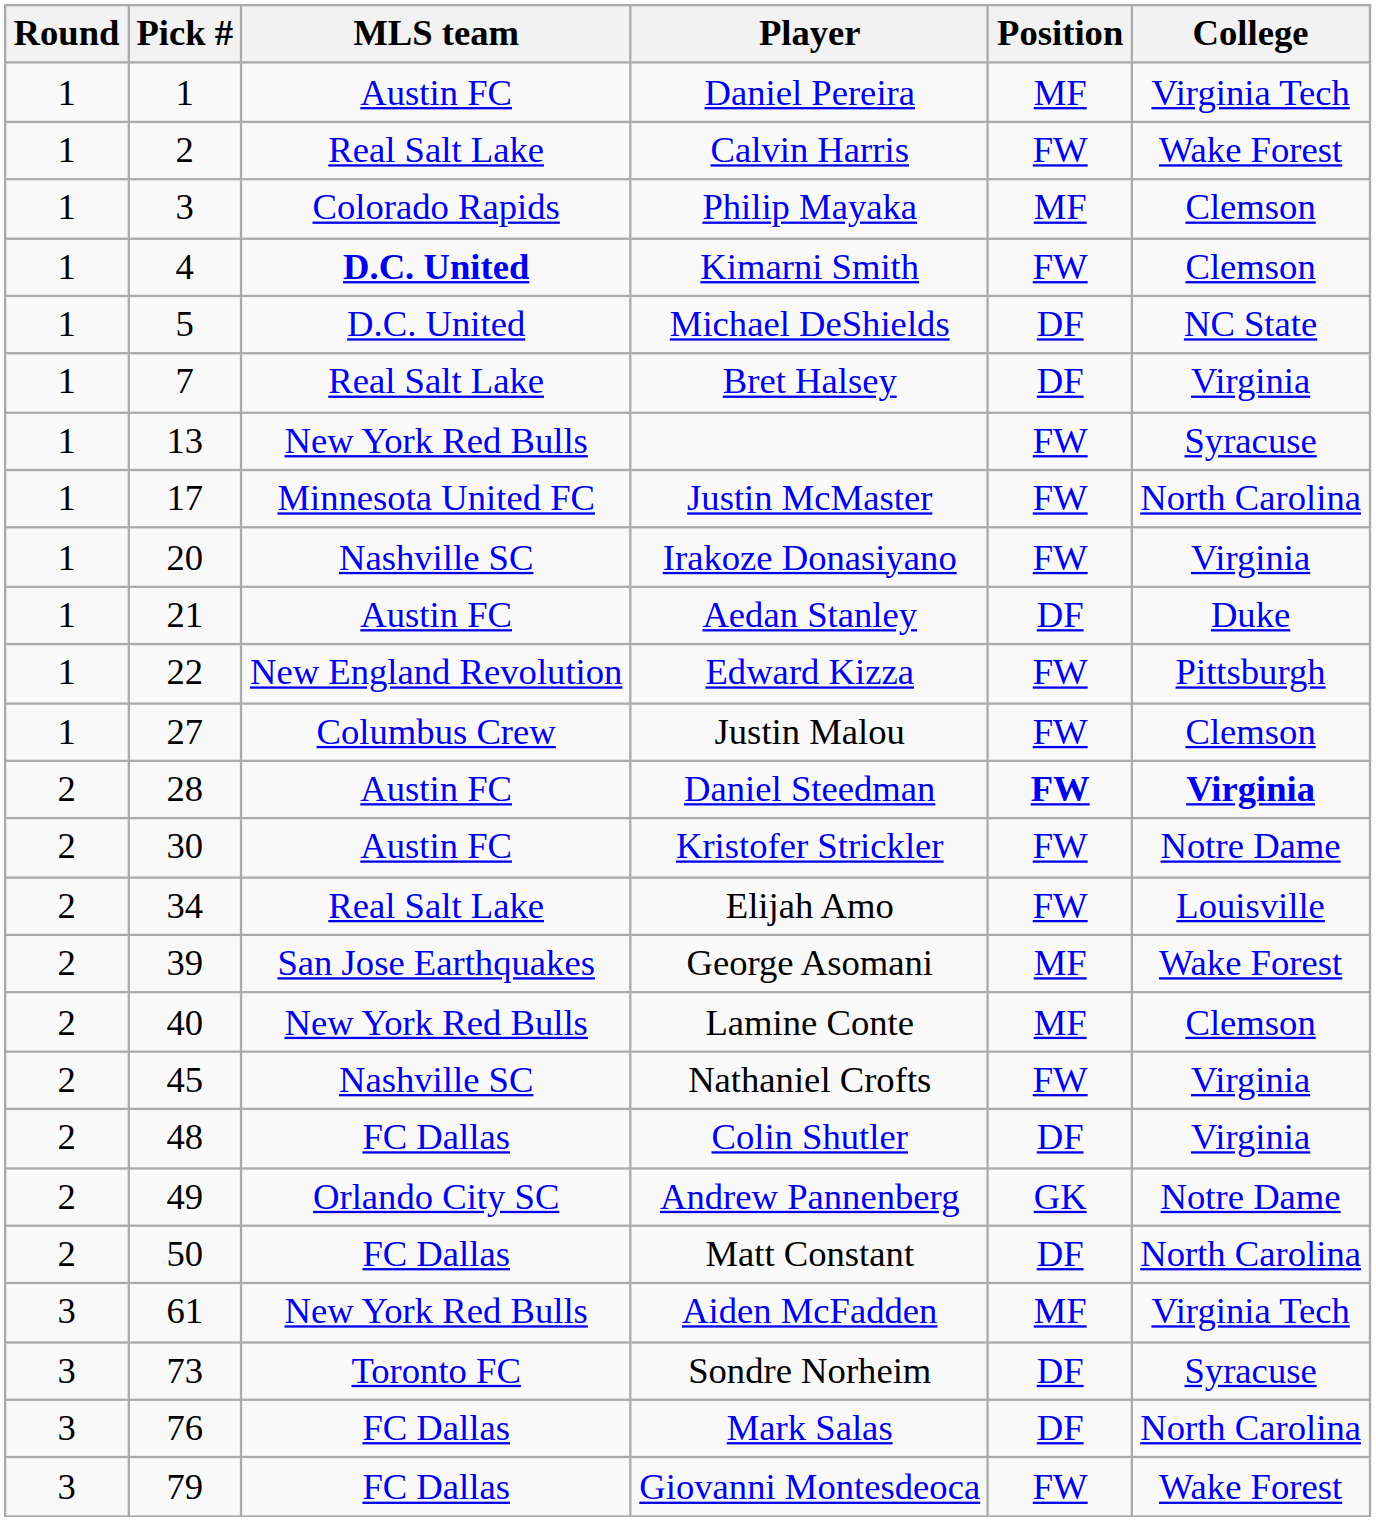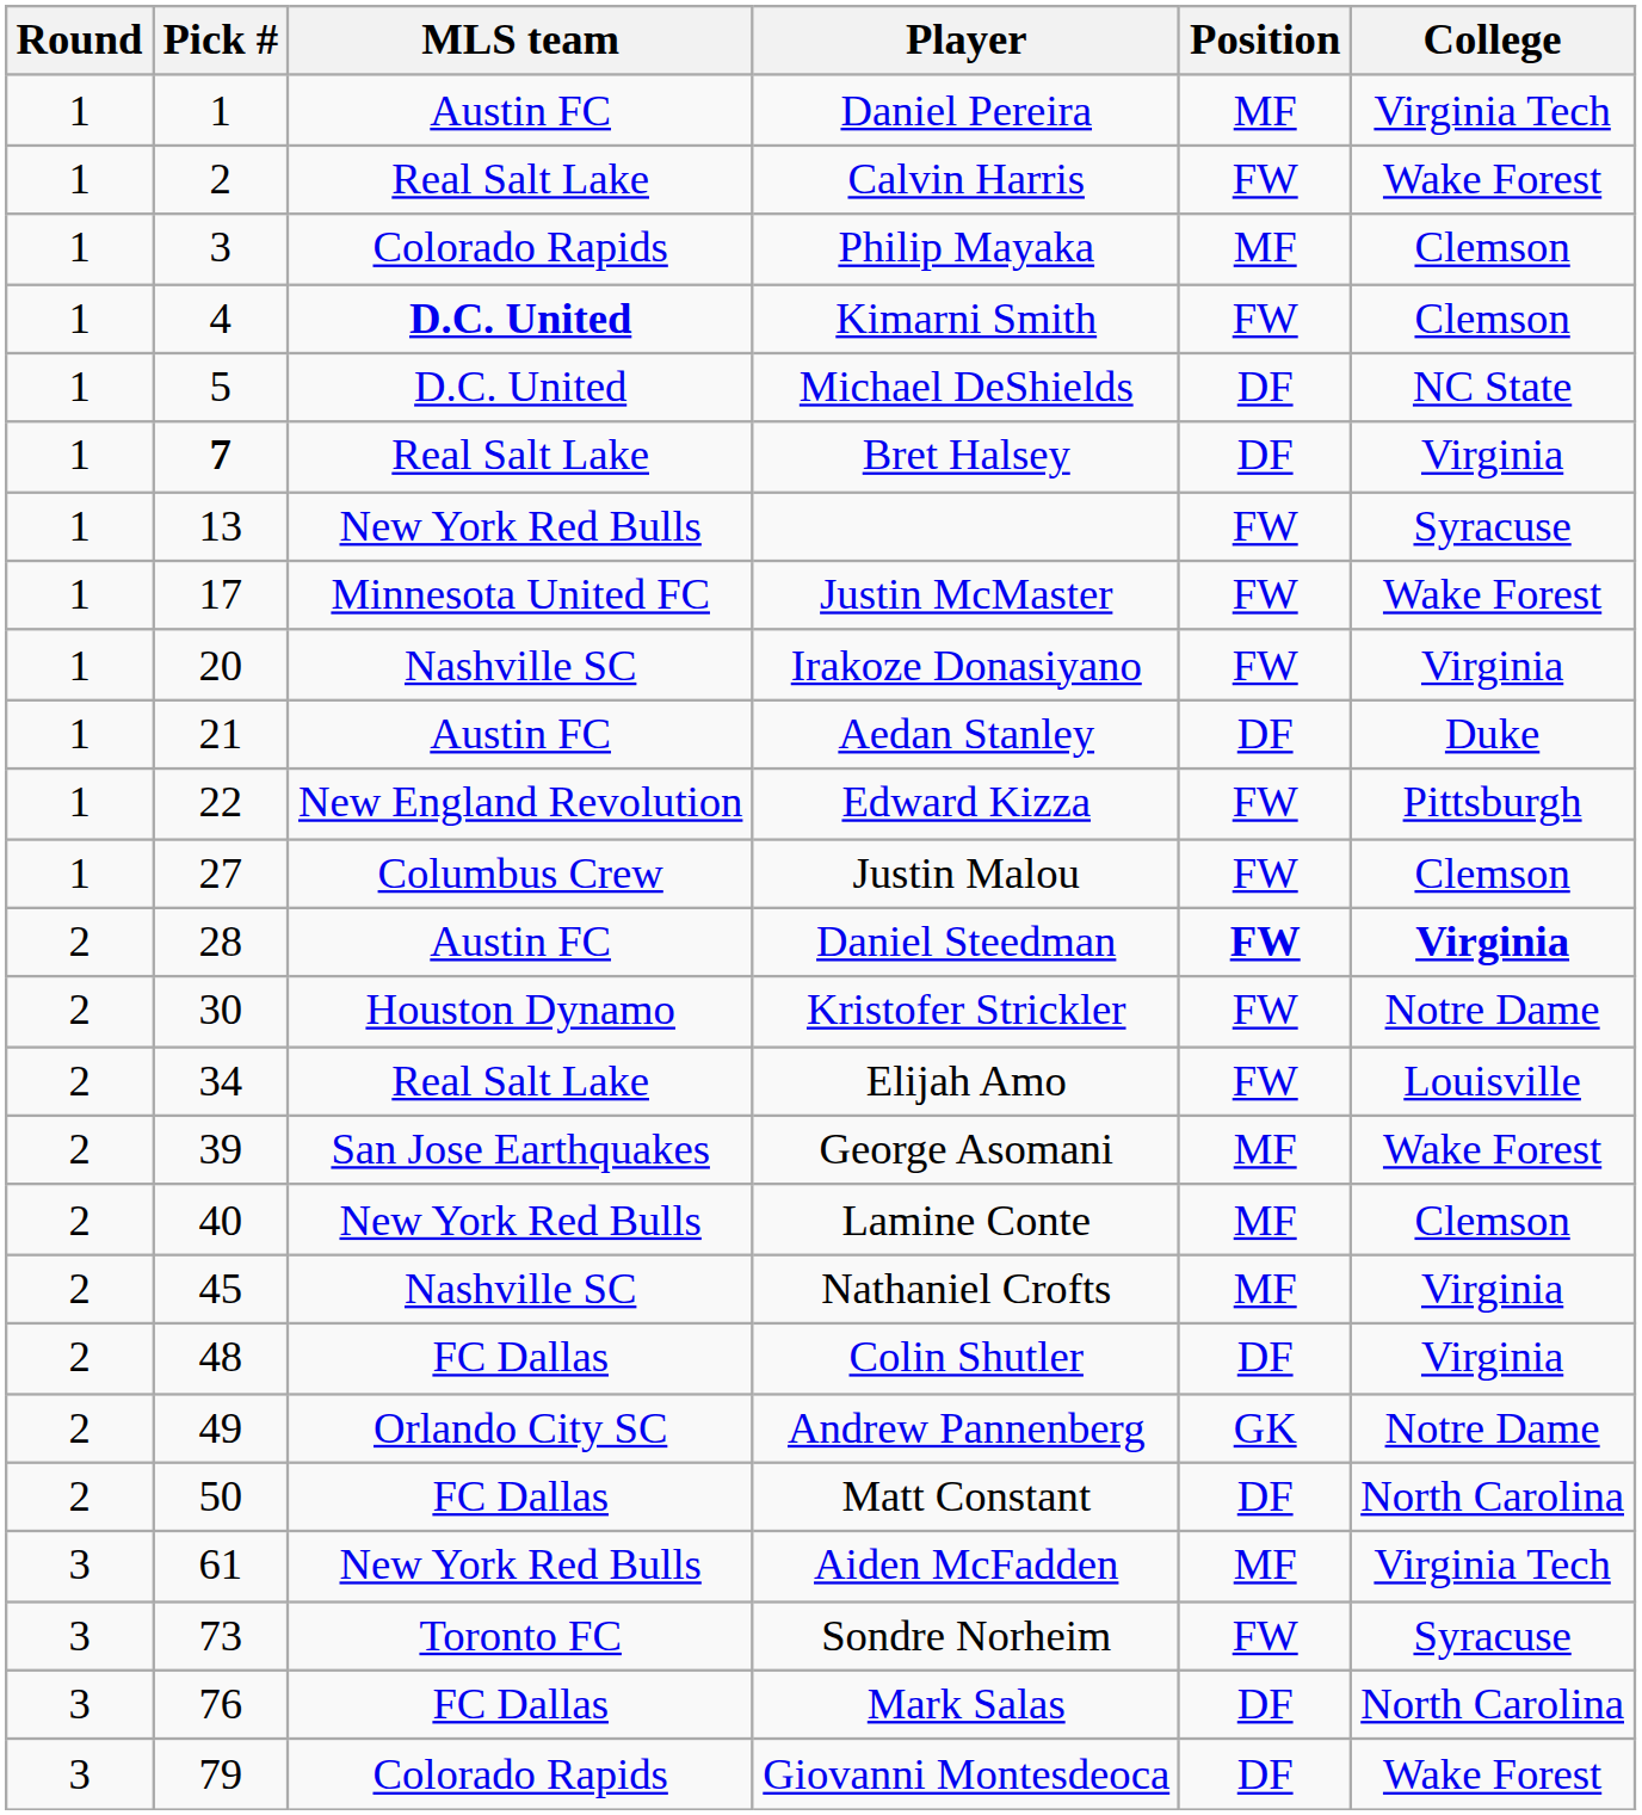Bret Halsey | Pick #: normal -> bold
Justin McMaster | College: North Carolina -> Wake Forest
Kristofer Strickler | MLS team: Austin FC -> Houston Dynamo
Nathaniel Crofts | Position: FW -> MF
Sondre Norheim | Position: DF -> FW
Giovanni Montesdeoca | MLS team: FC Dallas -> Colorado Rapids
Giovanni Montesdeoca | Position: FW -> DF
